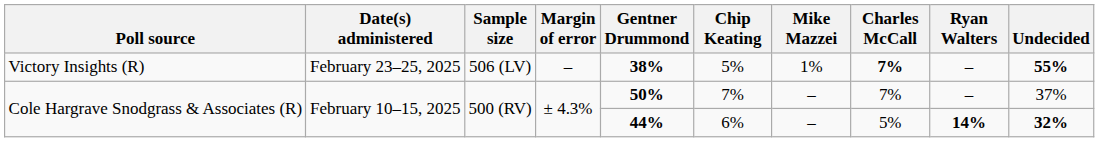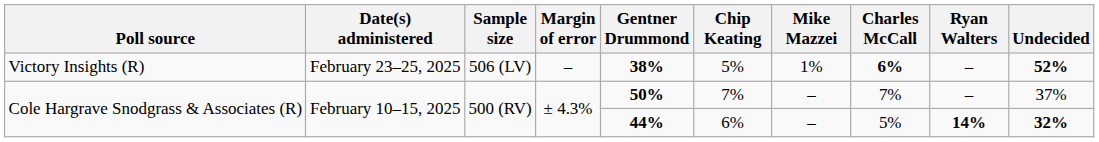Victory Insights (R) | Charles McCall: 7% -> 6%
Victory Insights (R) | Undecided: 55% -> 52%
